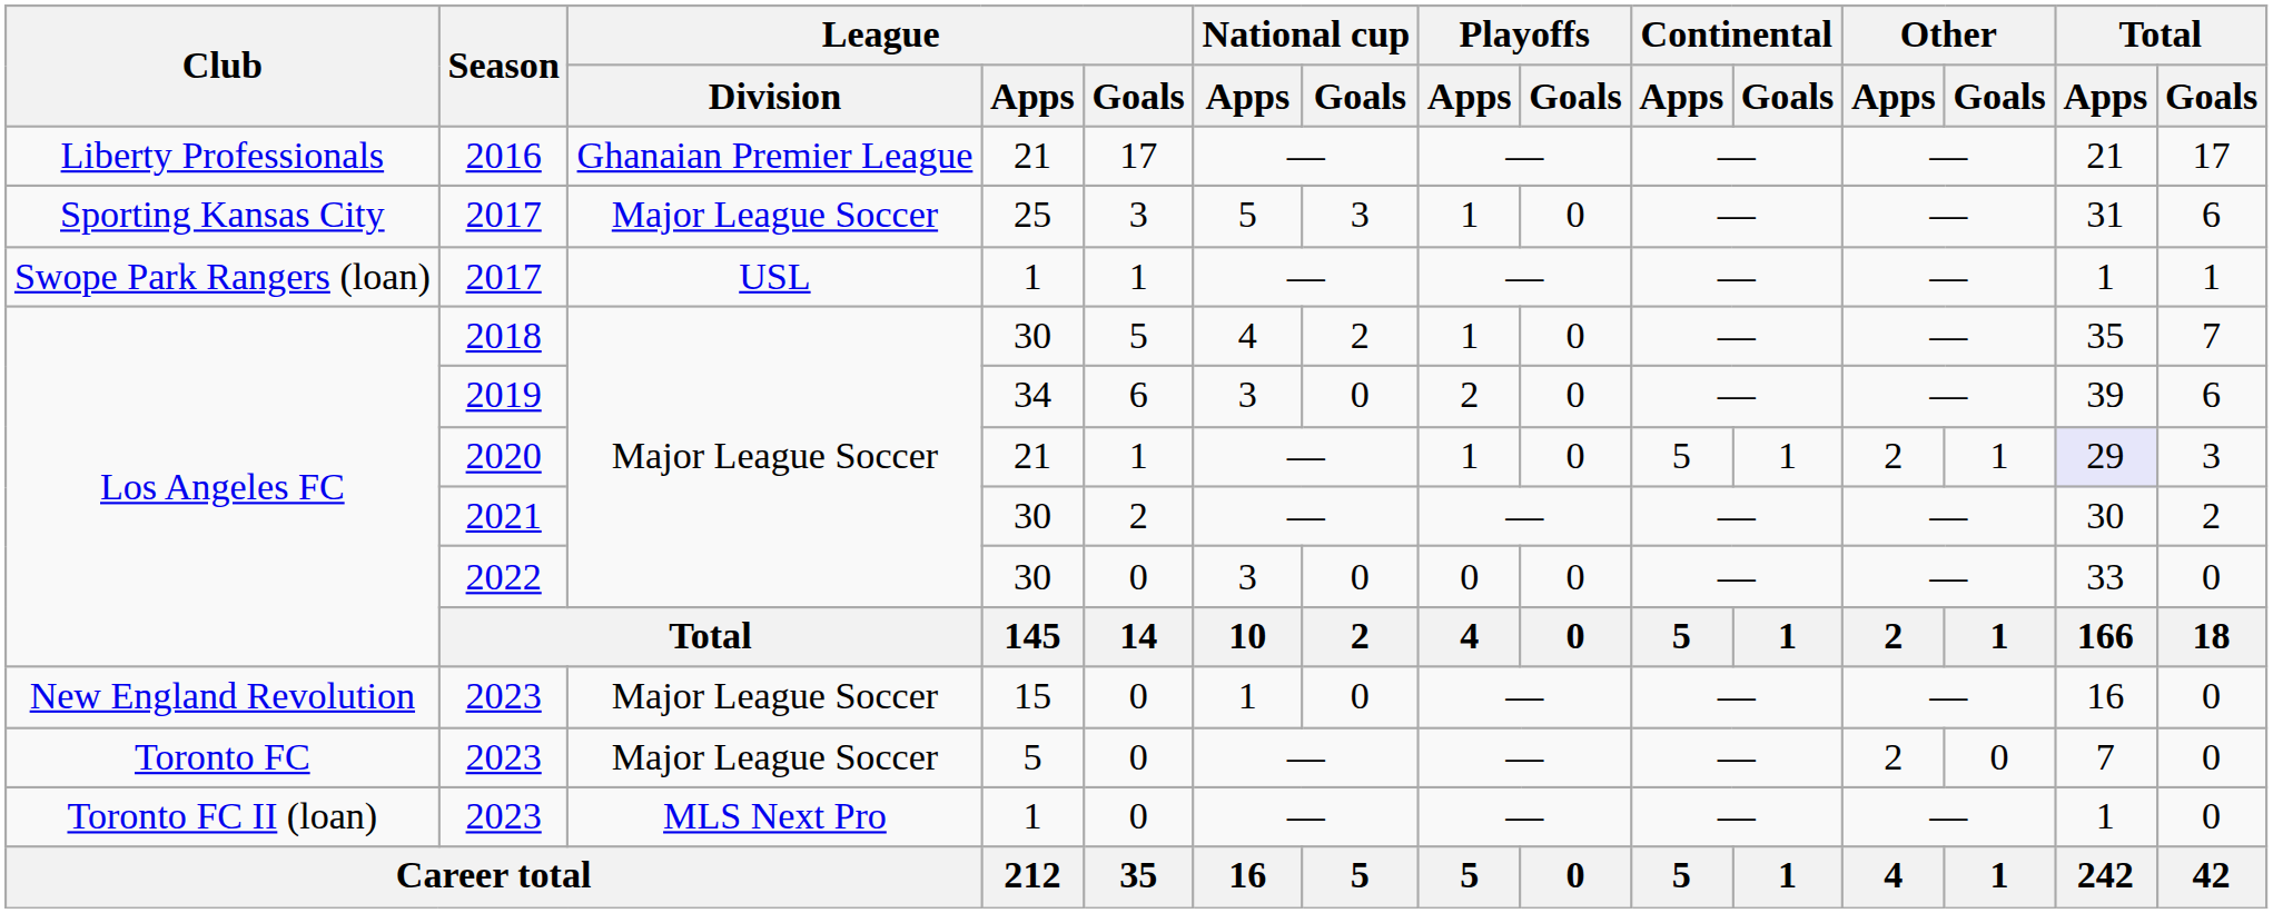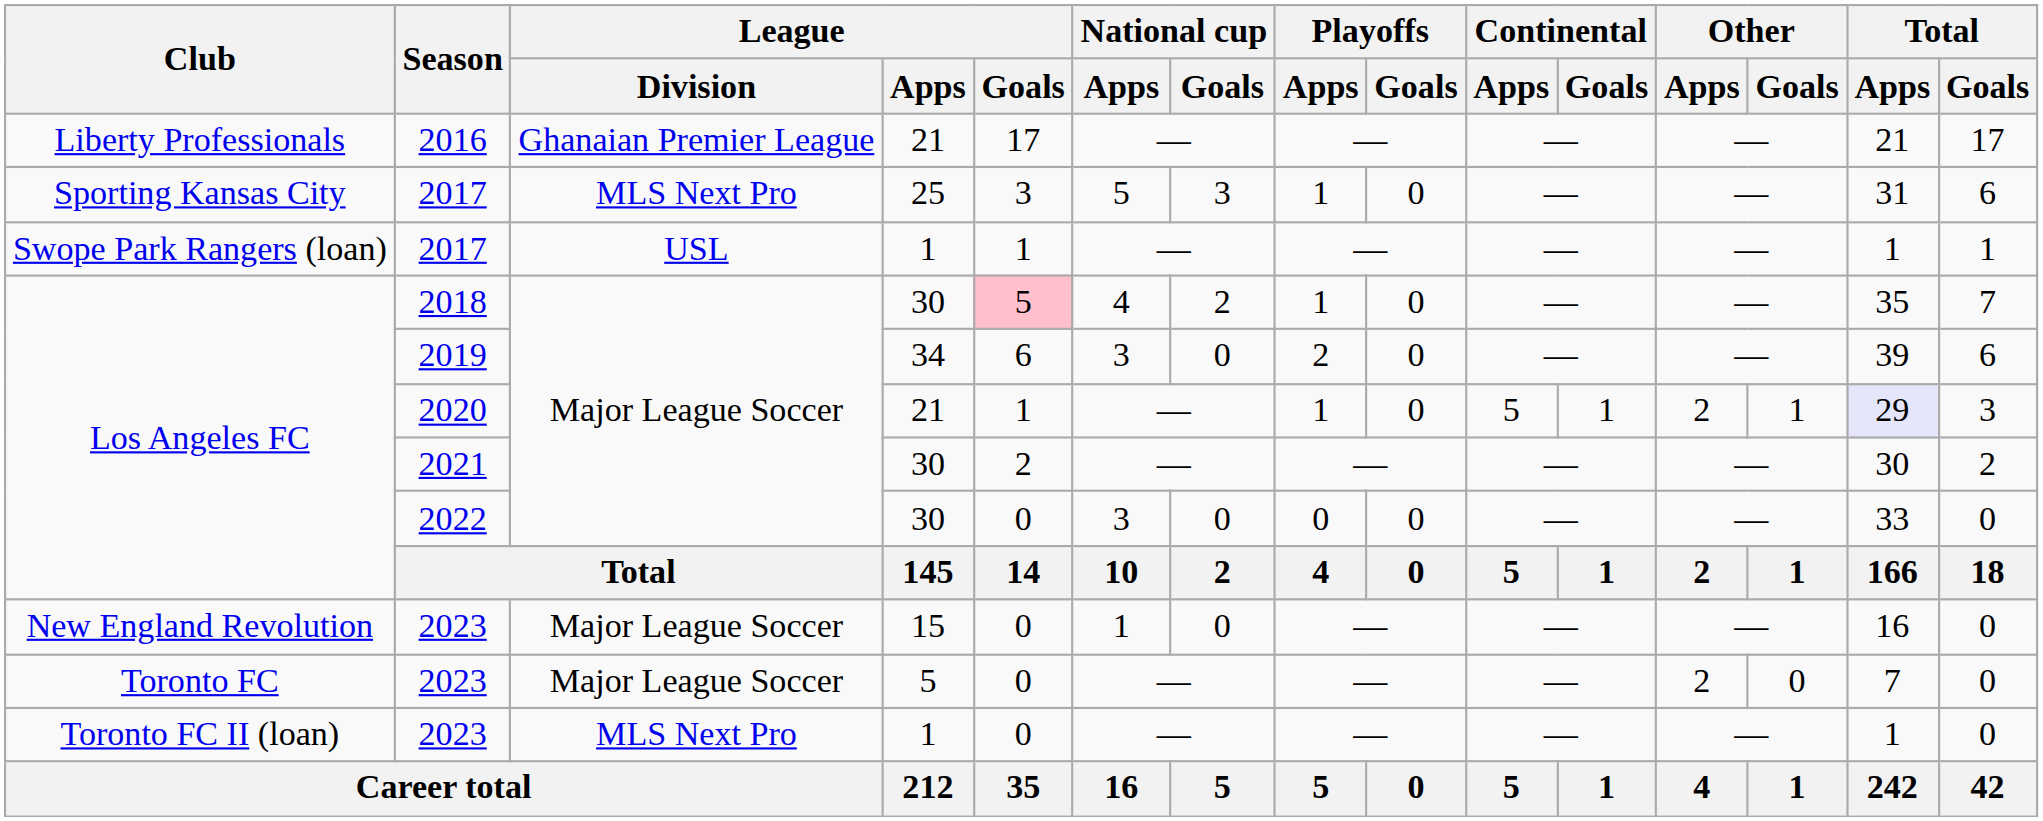Sporting Kansas City / 2017 | League / Division: Major League Soccer -> MLS Next Pro
2018 | League / Goals: no background -> pink background
